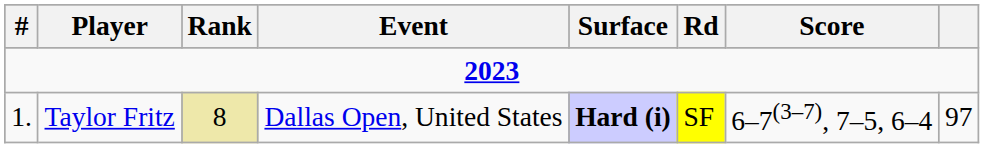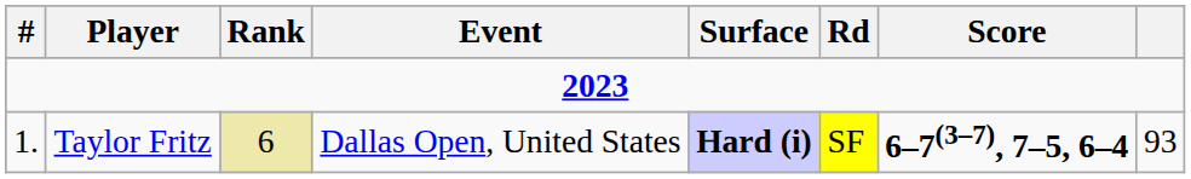Taylor Fritz | Rank: 8 -> 6
Taylor Fritz | Score: normal -> bold
Taylor Fritz | column 8: 97 -> 93
